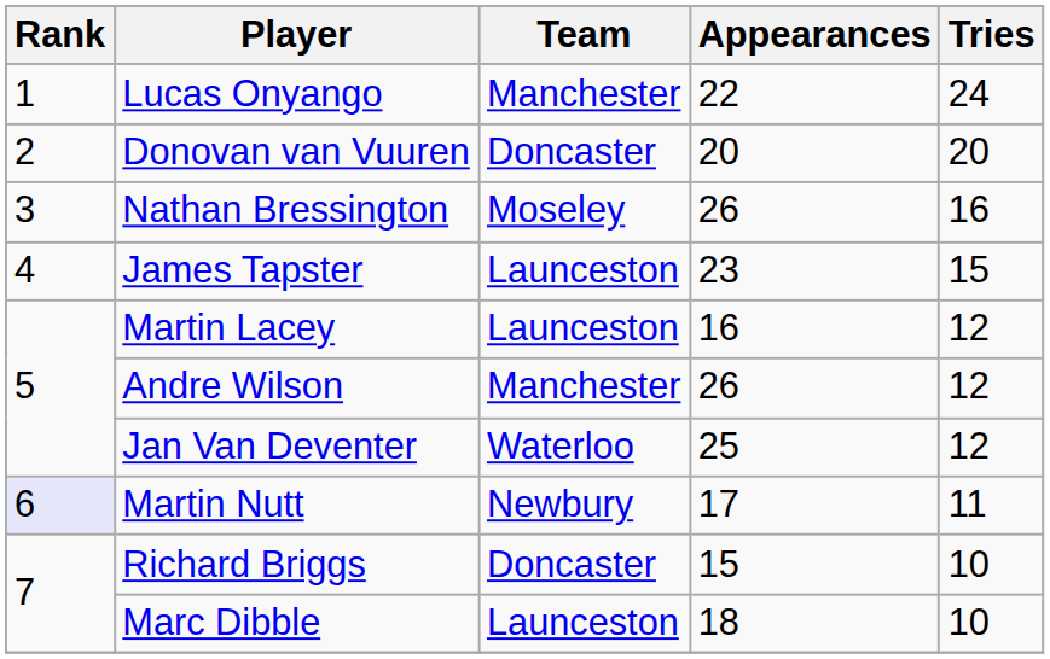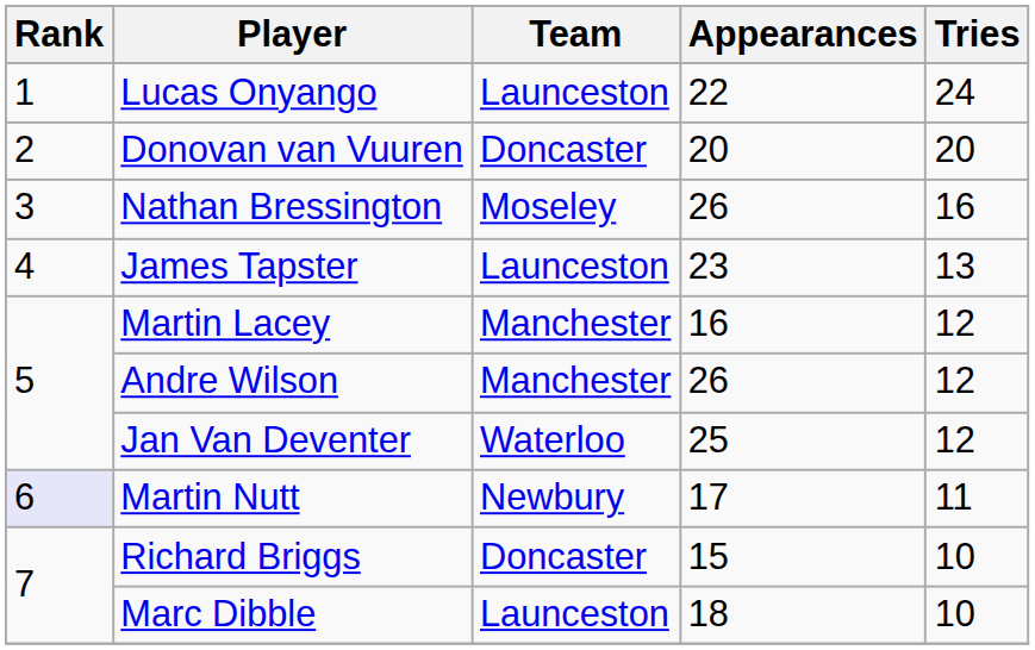Lucas Onyango | Team: Manchester -> Launceston
James Tapster | Tries: 15 -> 13
Martin Lacey | Team: Launceston -> Manchester
